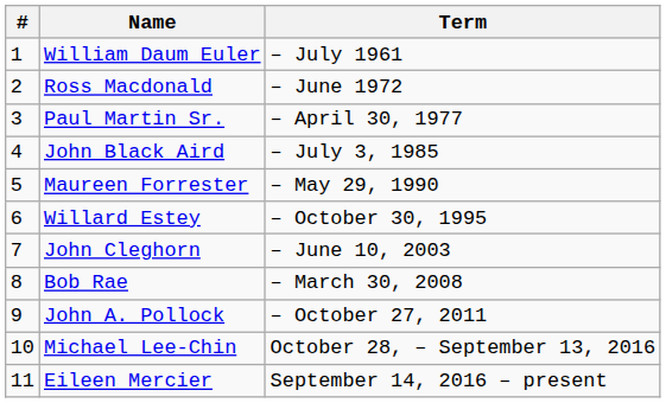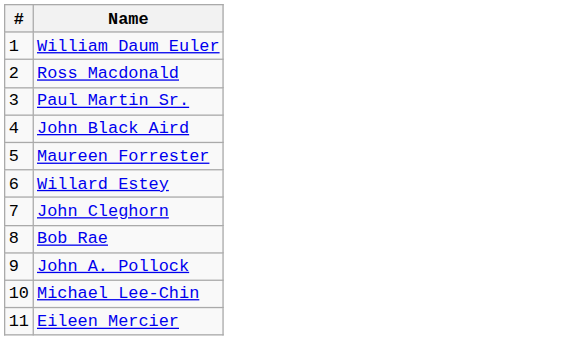- column: Term | – July 1961 | – June 1972 | – April 30, 1977 | – July 3, 1985 | – May 29, 1990 | – October 30, 1995 | – June 10, 2003 | – March 30, 2008 | – October 27, 2011 | October 28, – September 13, 2016 | September 14, 2016 – present
